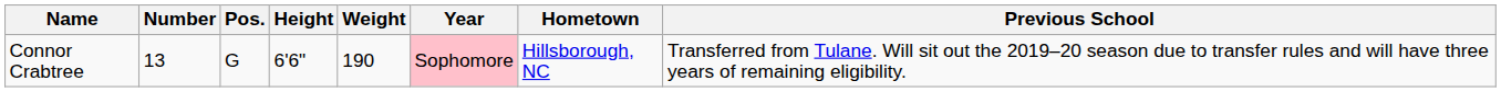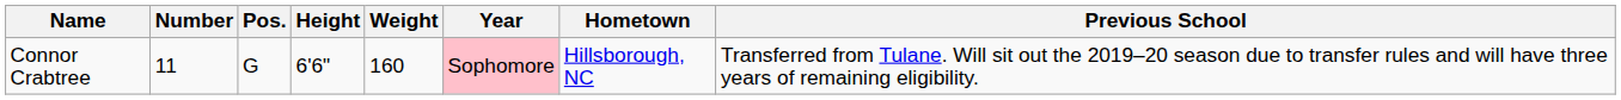Connor Crabtree | Number: 13 -> 11
Connor Crabtree | Weight: 190 -> 160
